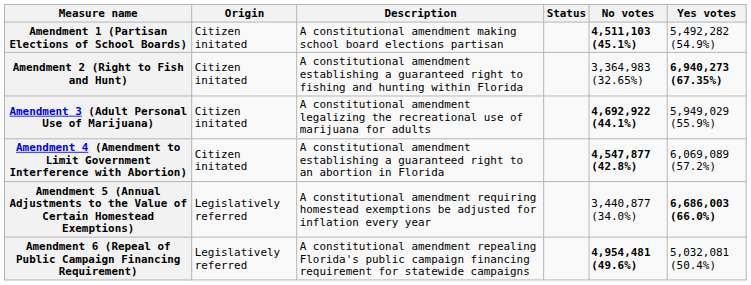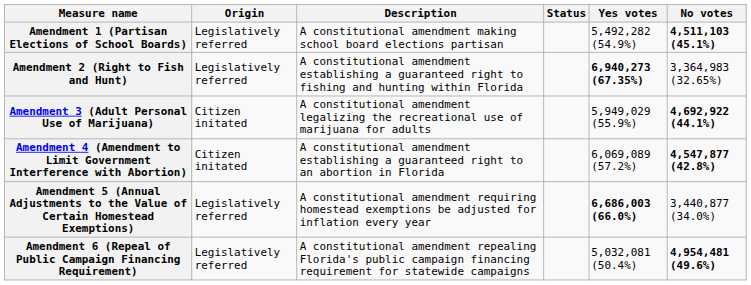columns swapped: Yes votes <-> No votes
Amendment 1 (Partisan Elections of School Boards) | Origin: Citizen initated -> Legislatively referred
Amendment 2 (Right to Fish and Hunt) | Origin: Citizen initated -> Legislatively referred
